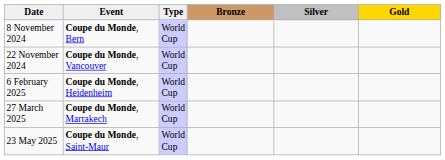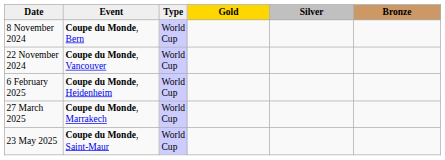columns swapped: Gold <-> Bronze
